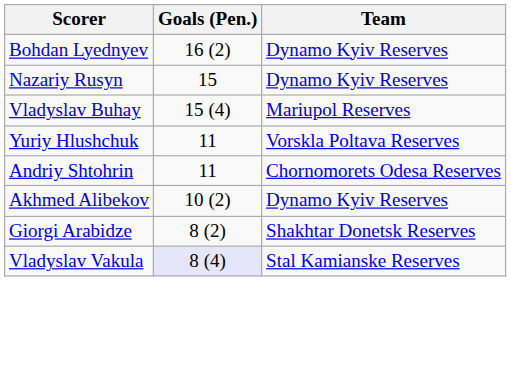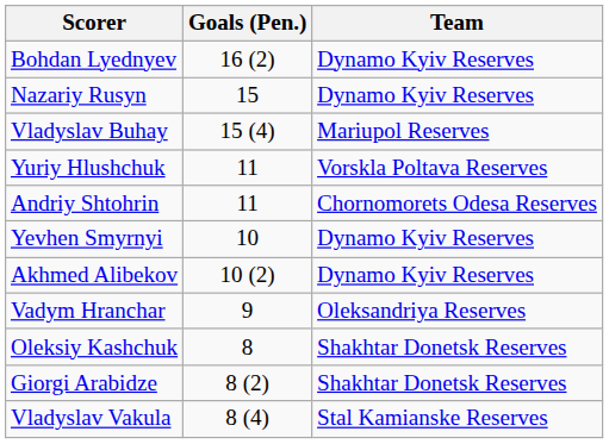+ row: Yevhen Smyrnyi | 10 | Dynamo Kyiv Reserves
+ row: Vadym Hranchar | 9 | Oleksandriya Reserves
+ row: Oleksiy Kashchuk | 8 | Shakhtar Donetsk Reserves
Vladyslav Vakula | Goals (Pen.): lavender background -> no background
